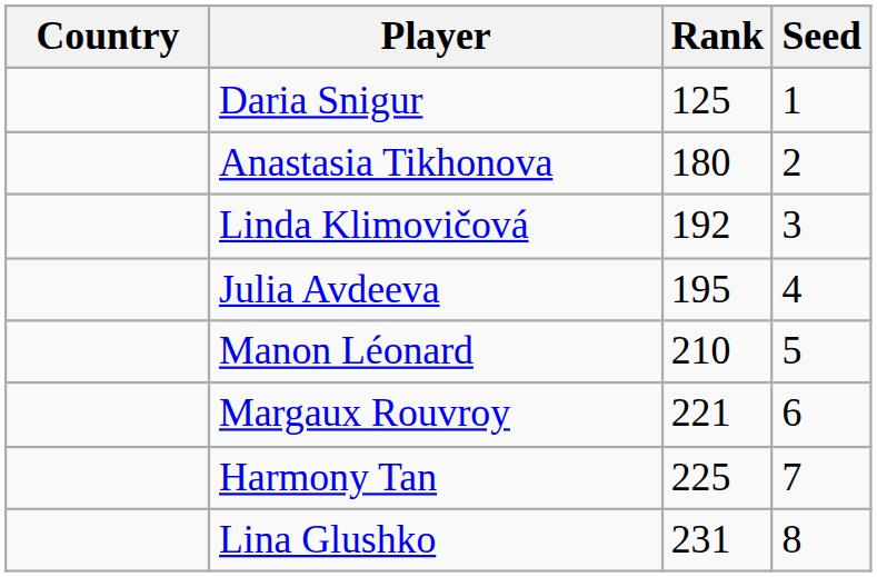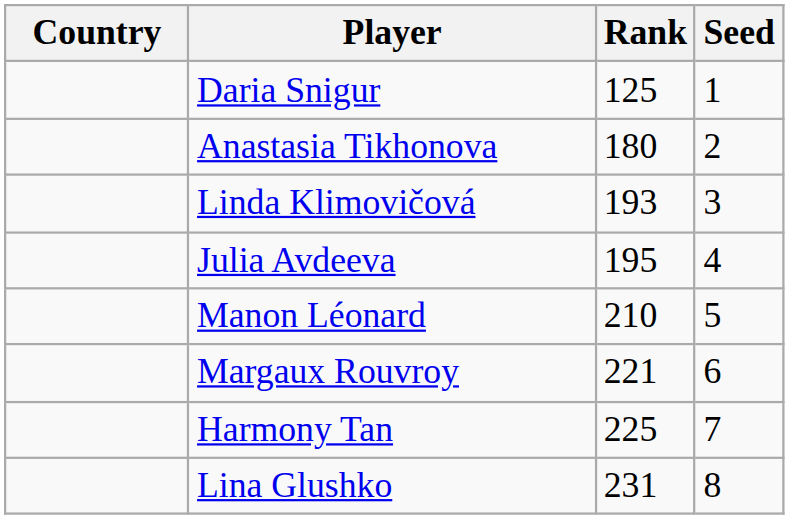Linda Klimovičová | Rank: 192 -> 193
